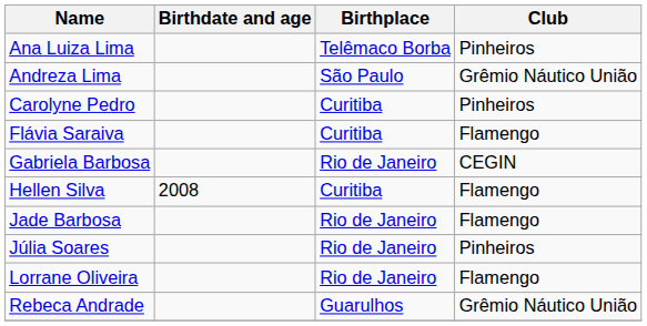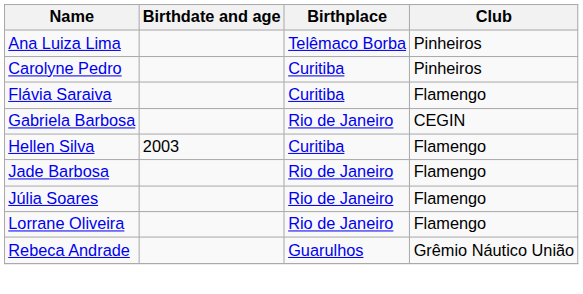- row: Andreza Lima | São Paulo | Grêmio Náutico União
Hellen Silva | Birthdate and age: 2008 -> 2003
Júlia Soares | Club: Pinheiros -> Flamengo
